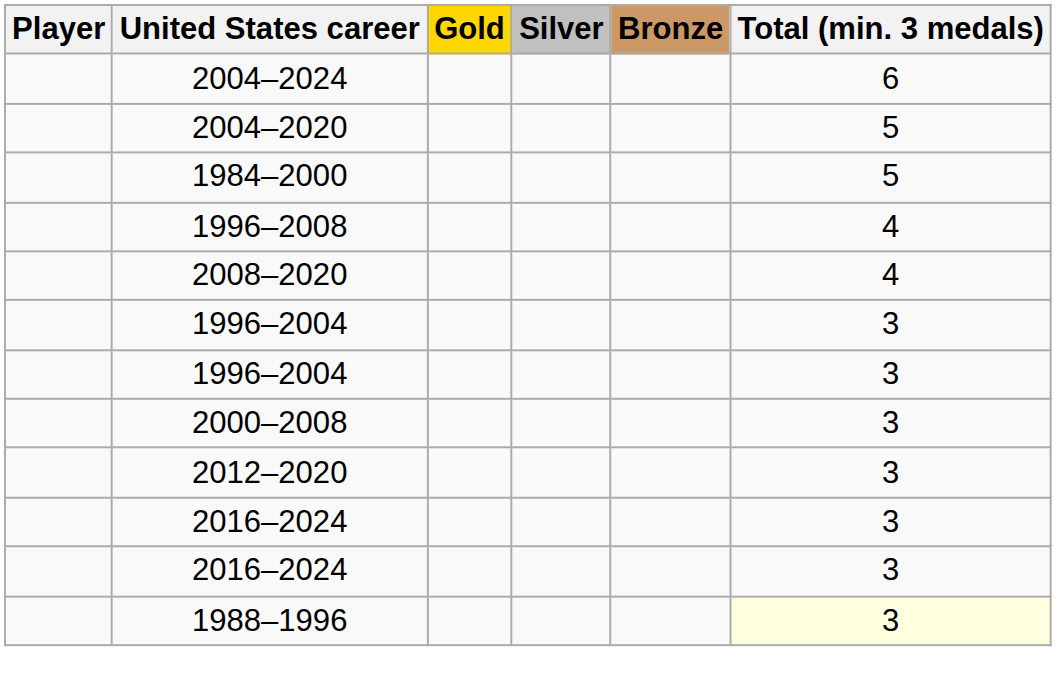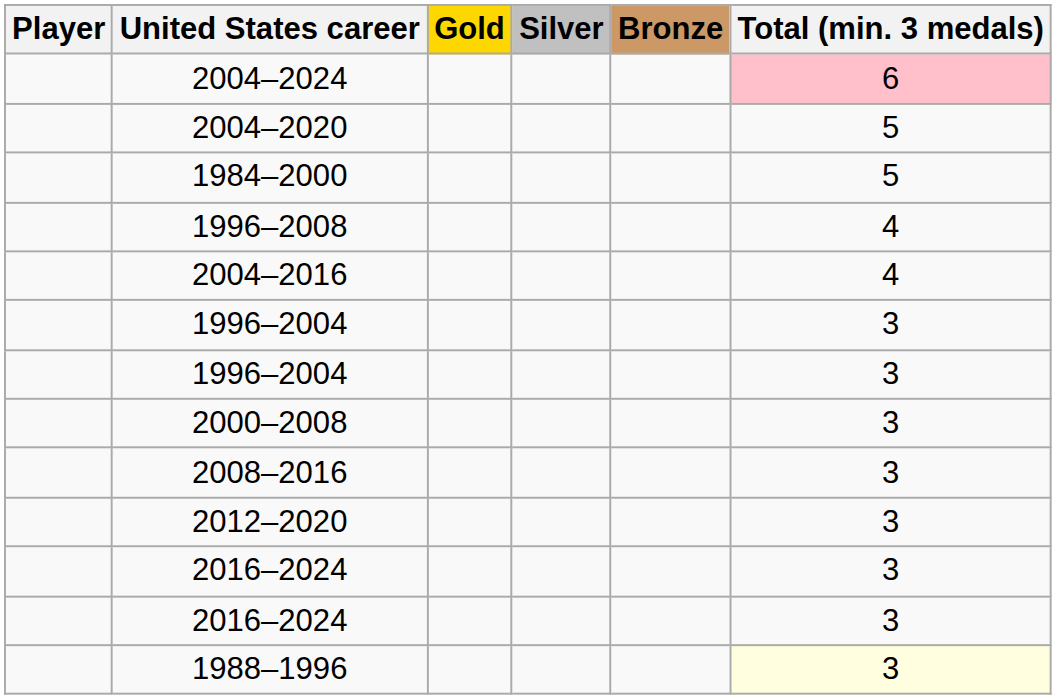2004–2024 | Total (min. 3 medals): no background -> pink background
+ row: 2004–2016 | 4
- row: 2008–2020 | 4
+ row: 2008–2016 | 3
